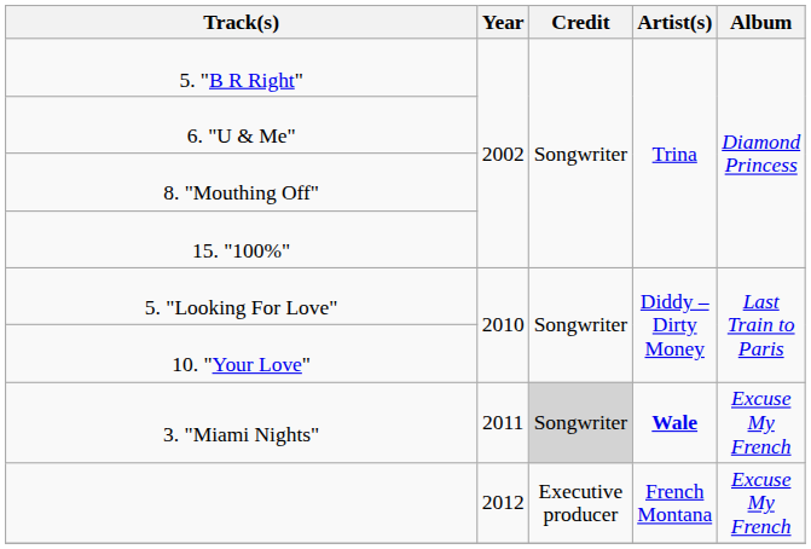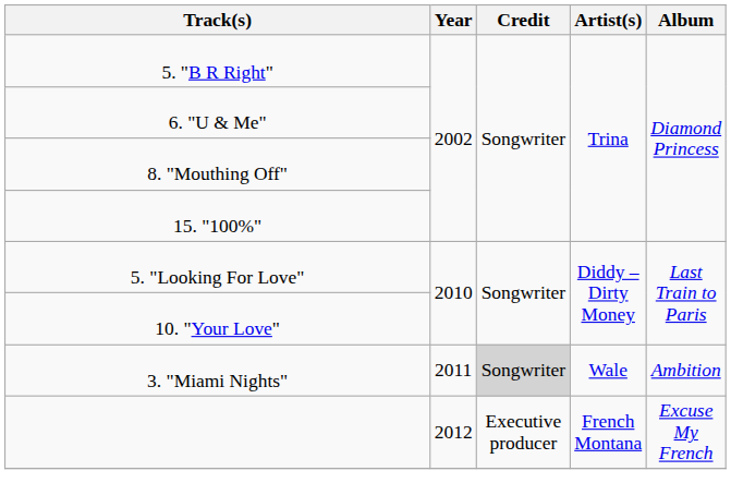3. "Miami Nights" | Artist(s): bold -> normal
3. "Miami Nights" | Album: Excuse My French -> Ambition
